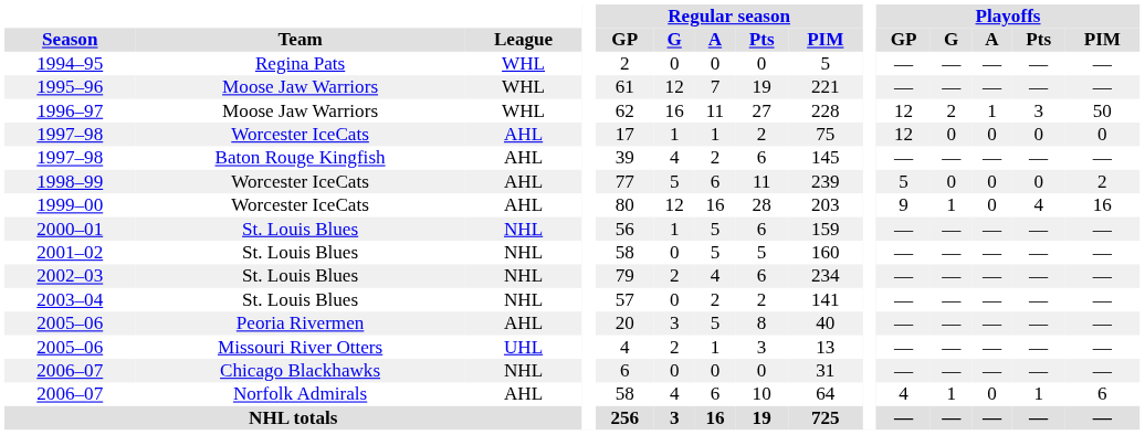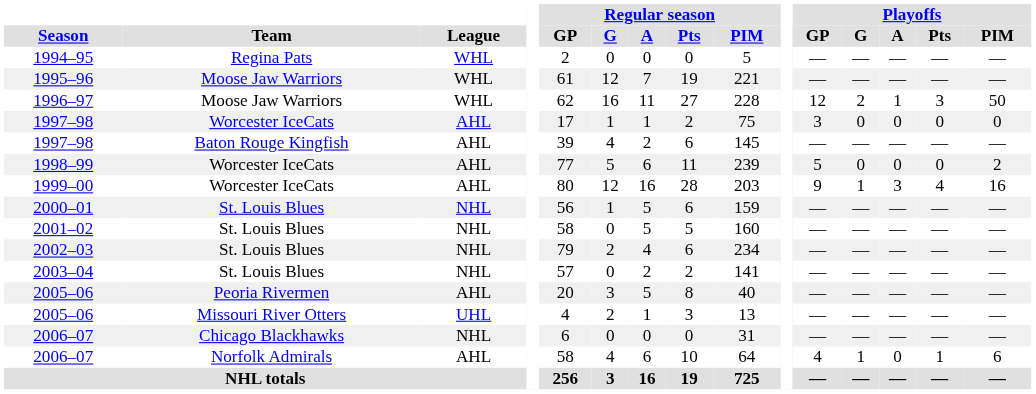1997–98 / Worcester IceCats | Playoffs / GP: 12 -> 3
1999–00 | Playoffs / A: 0 -> 3
